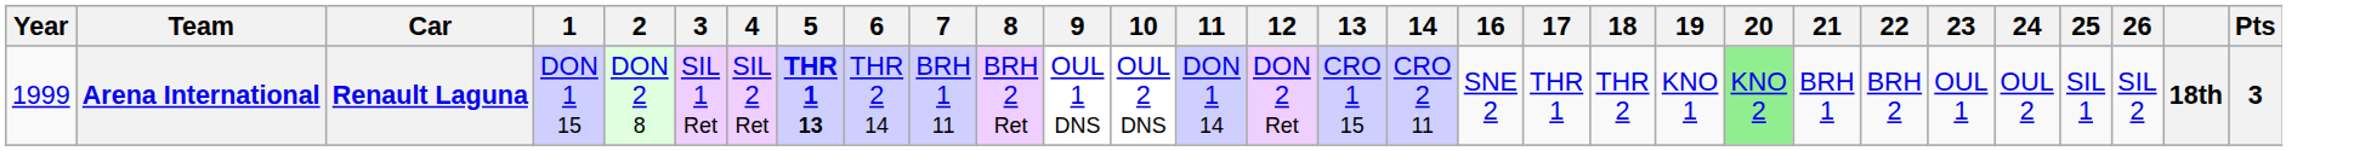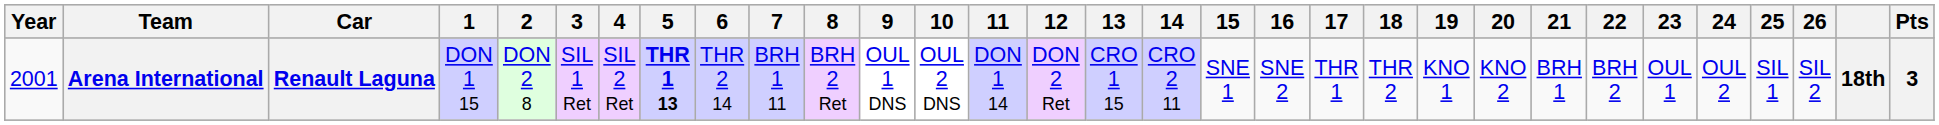+ column: 15 | SNE 1
Arena International | Year: 1999 -> 2001
Arena International | 20: lightgreen background -> no background
